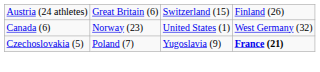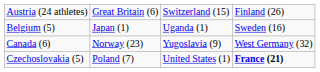+ row: Belgium (5) | Japan (1) | Uganda (1) | Sweden (16)
Canada (6) | column 3: United States (1) -> Yugoslavia (9)
Czechoslovakia (5) | column 3: Yugoslavia (9) -> United States (1)
